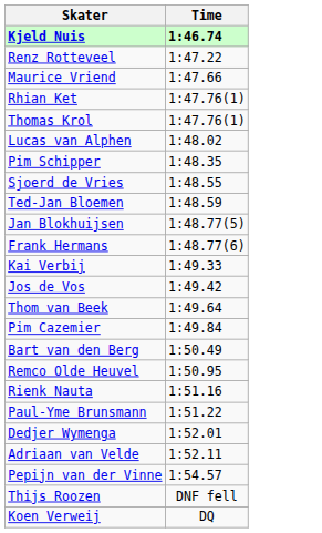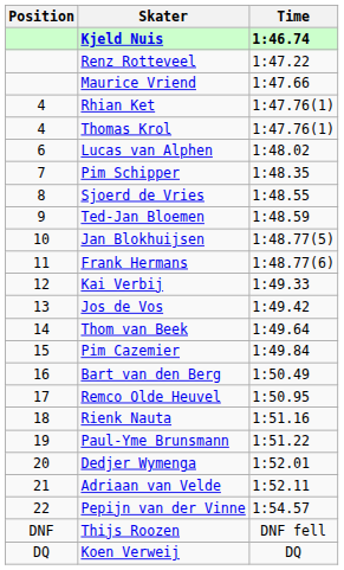+ column: Position | 4 | 4 | 6 | 7 | 8 | 9 | 10 | 11 | 12 | 13 | 14 | 15 | 16 | 17 | 18 | 19 | 20 | 21 | 22 | DNF | DQ
